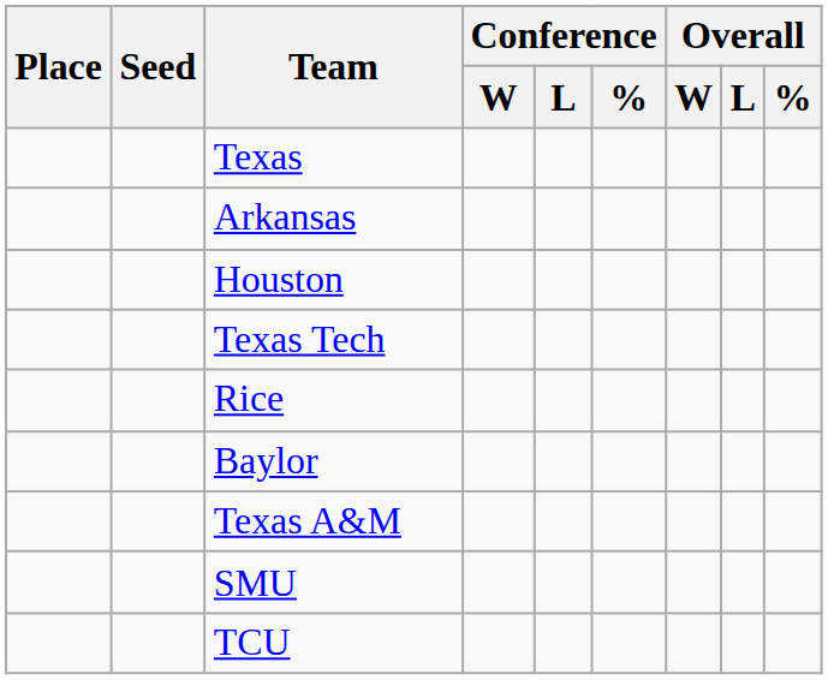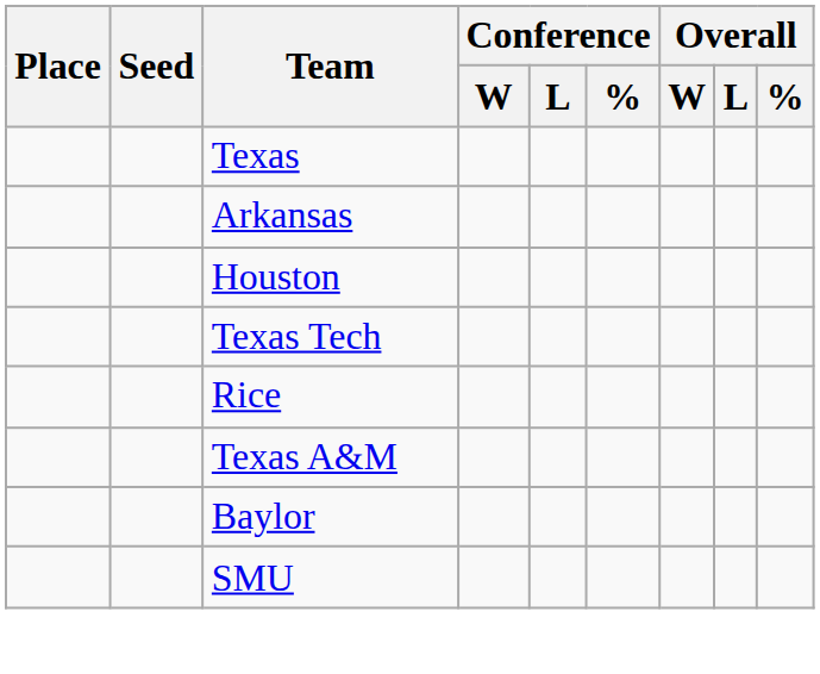rows swapped: Baylor <-> Texas A&M
- row: TCU
